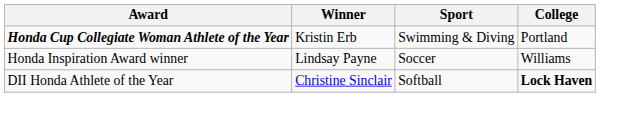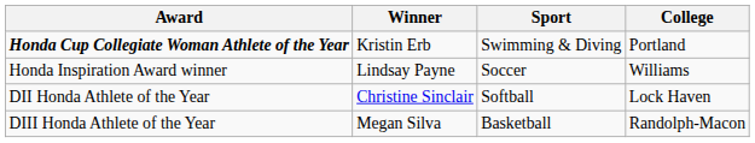DII Honda Athlete of the Year | College: bold -> normal
+ row: DIII Honda Athlete of the Year | Megan Silva | Basketball | Randolph-Macon
